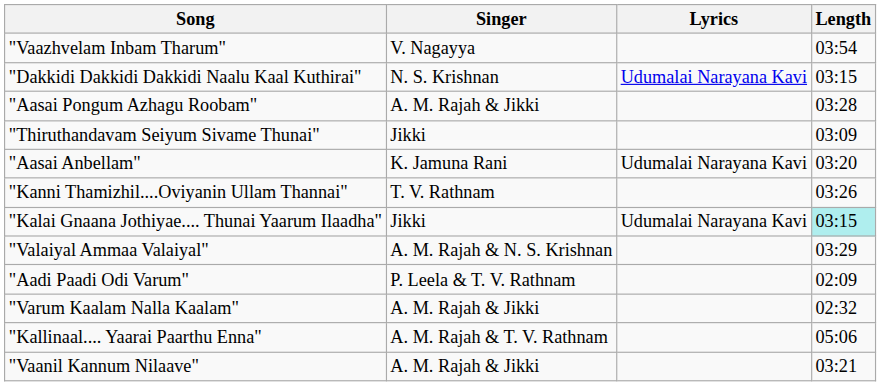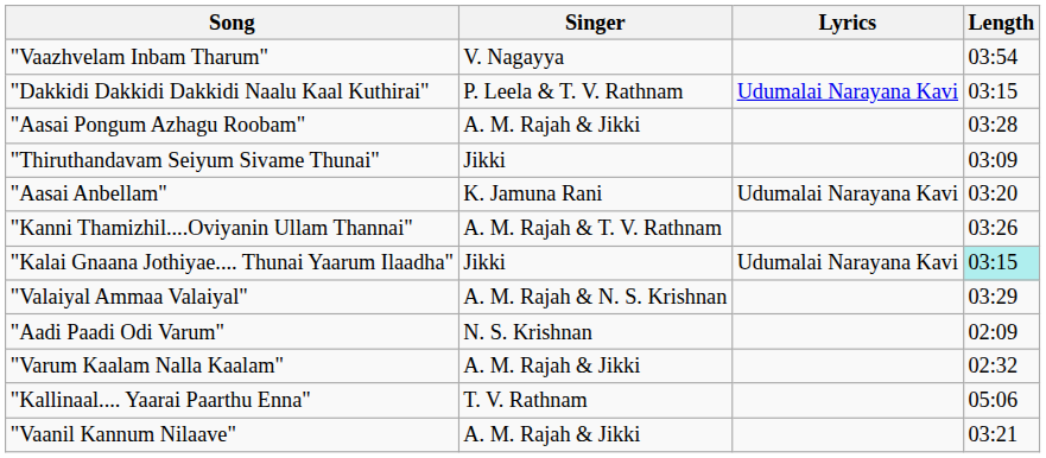"Dakkidi Dakkidi Dakkidi Naalu Kaal Kuthirai" | Singer: N. S. Krishnan -> P. Leela & T. V. Rathnam
"Kanni Thamizhil....Oviyanin Ullam Thannai" | Singer: T. V. Rathnam -> A. M. Rajah & T. V. Rathnam
"Aadi Paadi Odi Varum" | Singer: P. Leela & T. V. Rathnam -> N. S. Krishnan
"Kallinaal.... Yaarai Paarthu Enna" | Singer: A. M. Rajah & T. V. Rathnam -> T. V. Rathnam
